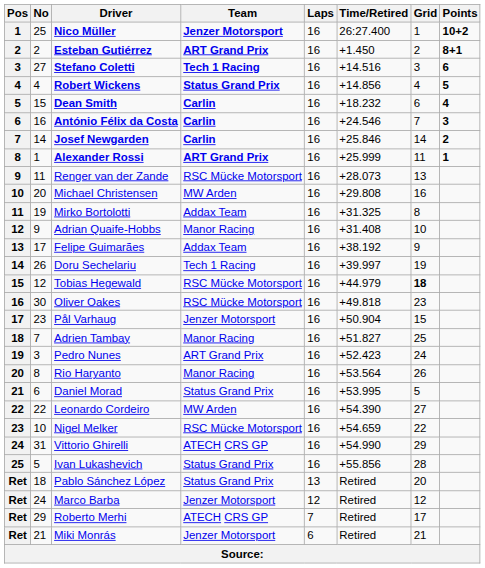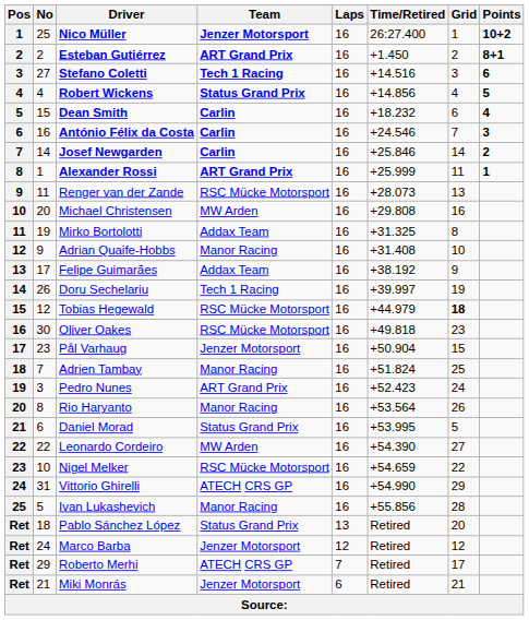Adrien Tambay | Time/Retired: +51.827 -> +51.824
Ivan Lukashevich | Team: Status Grand Prix -> Manor Racing
